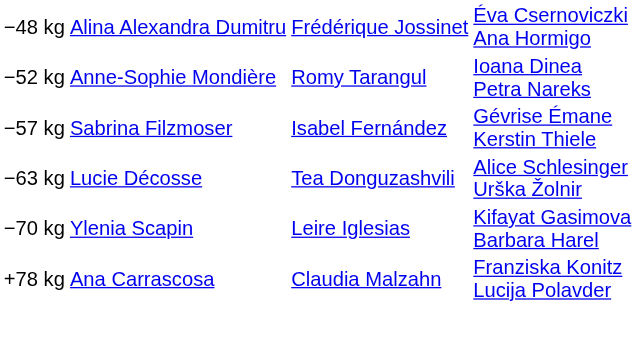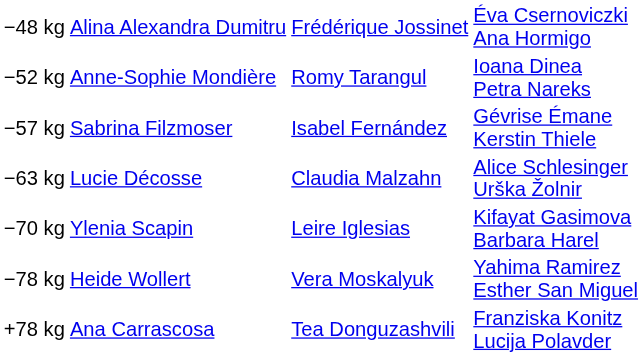−63 kg | column 3: Tea Donguzashvili -> Claudia Malzahn
+ row: −78 kg | Heide Wollert | Vera Moskalyuk | Yahima Ramirez Esther San Miguel
+78 kg | column 3: Claudia Malzahn -> Tea Donguzashvili
